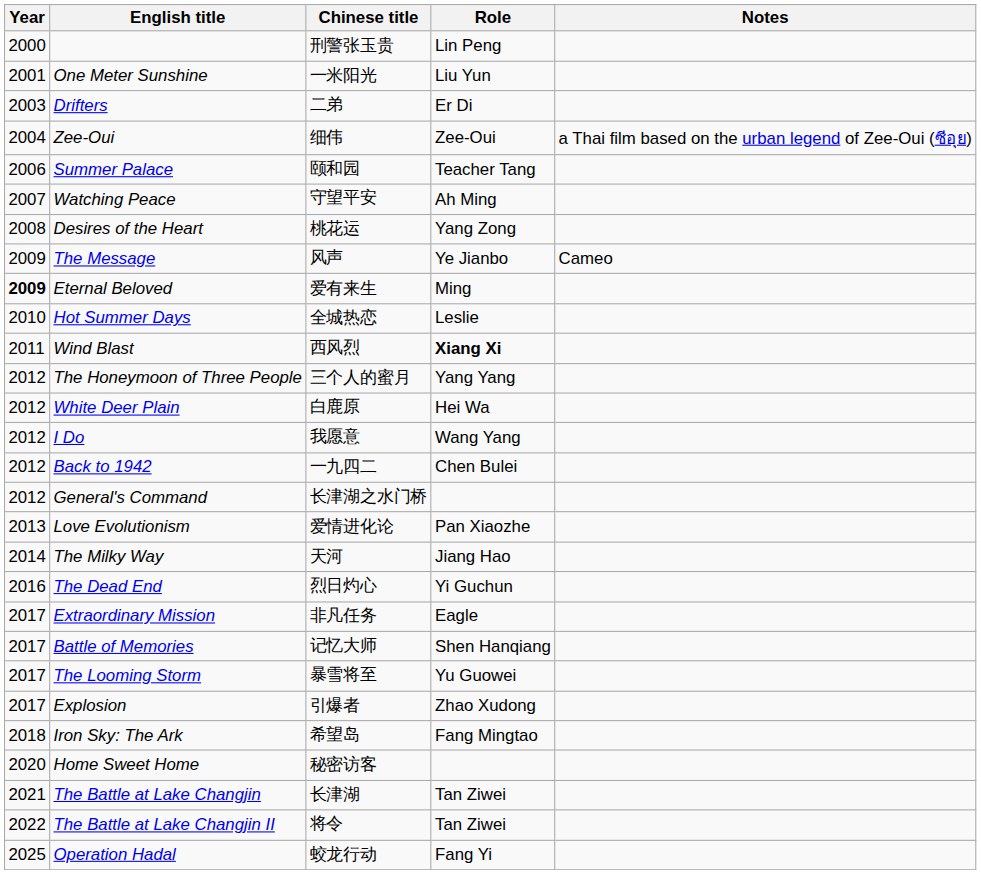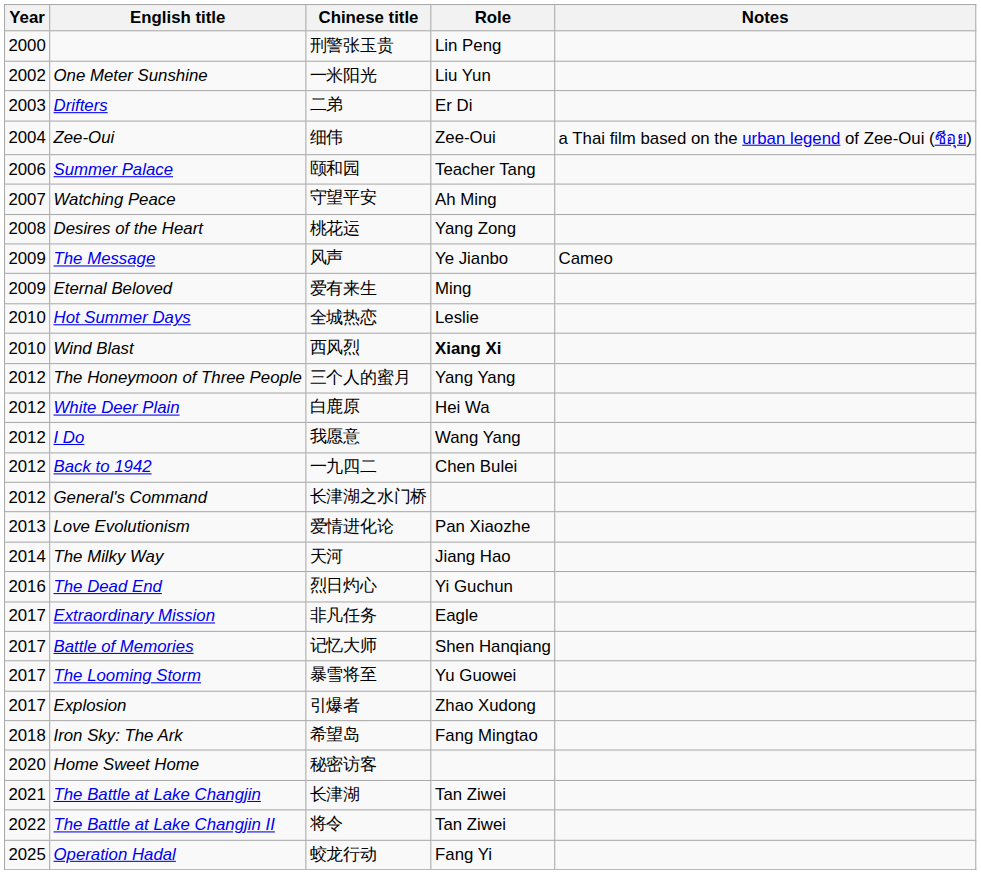One Meter Sunshine | Year: 2001 -> 2002
Eternal Beloved | Year: bold -> normal
Wind Blast | Year: 2011 -> 2010
